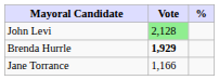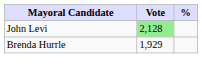Brenda Hurrle | Vote: bold -> normal
- row: Jane Torrance | 1,166
